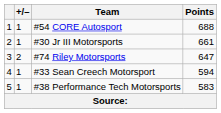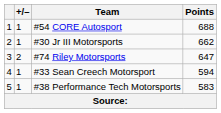#30 Jr III Motorsports | Points: 661 -> 662
